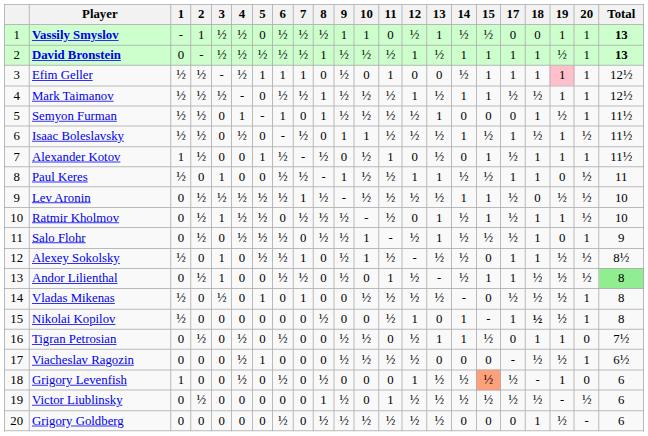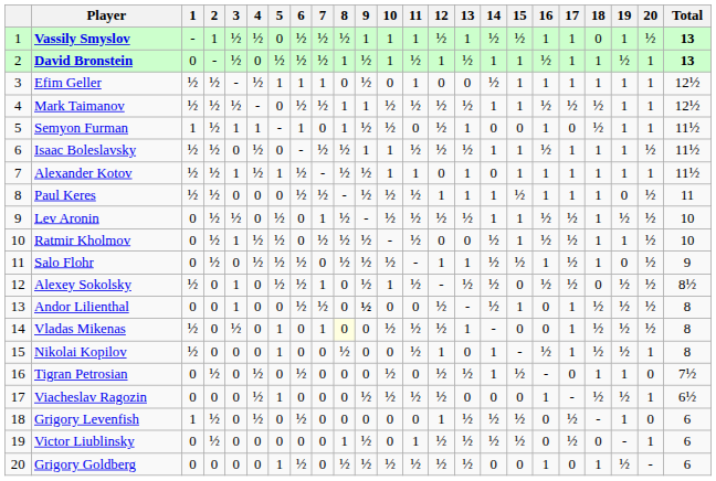+ column: 16 | 1 | ½ | 1 | ½ | 1 | ½ | 1 | 1 | ½ | ½ | 1 | ½ | 0 | 0 | ½ | - | 1 | 0 | 0 | 1
Vassily Smyslov | 11: 0 -> 1
Vassily Smyslov | 17: 0 -> 1
Vassily Smyslov | 20: 1 -> ½
David Bronstein | 4: ½ -> 0
David Bronstein | 10: ½ -> 1
Efim Geller | 19: pink background -> no background
Mark Taimanov | 9: ½ -> 1
Mark Taimanov | 12: 1 -> ½
Semyon Furman | 1: ½ -> 1
Semyon Furman | 3: 0 -> 1
Semyon Furman | 11: ½ -> 0
Semyon Furman | 18: 1 -> ½
Semyon Furman | 19: ½ -> 1
Isaac Boleslavsky | 8: 0 -> ½
Isaac Boleslavsky | 15: ½ -> 1
Isaac Boleslavsky | 18: ½ -> 1
Alexander Kotov | 1: 1 -> ½
Alexander Kotov | 3: 0 -> 1
Alexander Kotov | 4: 0 -> ½
Alexander Kotov | 9: 0 -> ½
Alexander Kotov | 10: ½ -> 1
Alexander Kotov | 13: ½ -> 1
Alexander Kotov | 17: ½ -> 1
Paul Keres | 2: 0 -> ½
Paul Keres | 3: 1 -> 0
Paul Keres | 9: 1 -> ½
Paul Keres | 14: ½ -> 1
Lev Aronin | 4: ½ -> 0
Lev Aronin | 6: ½ -> 0
Lev Aronin | 18: 0 -> 1
Ratmir Kholmov | 13: 1 -> 0
Salo Flohr | 10: 1 -> ½
Salo Flohr | 12: ½ -> 1
Salo Flohr | 20: 1 -> ½
Alexey Sokolsky | 17: 1 -> ½
Alexey Sokolsky | 18: 1 -> 0
Andor Lilienthal | 2: ½ -> 0
Andor Lilienthal | 9: normal -> bold
Andor Lilienthal | 11: 1 -> 0
Andor Lilienthal | Total: lightgreen background -> no background
Vladas Mikenas | 8: no background -> lightyellow background
Vladas Mikenas | 13: ½ -> 1
Vladas Mikenas | 17: ½ -> 1
Vladas Mikenas | 20: 1 -> ½
Nikolai Kopilov | 5: 0 -> 1
Nikolai Kopilov | 18: bold -> normal
Tigran Petrosian | 9: ½ -> 0
Tigran Petrosian | 13: 1 -> ½
Grigory Levenfish | 2: 0 -> ½
Grigory Levenfish | 8: ½ -> 0
Grigory Levenfish | 15: lightsalmon background -> no background
Victor Liublinsky | 18: ½ -> 0
Victor Liublinsky | 20: ½ -> 1
Grigory Goldberg | 5: 0 -> 1
